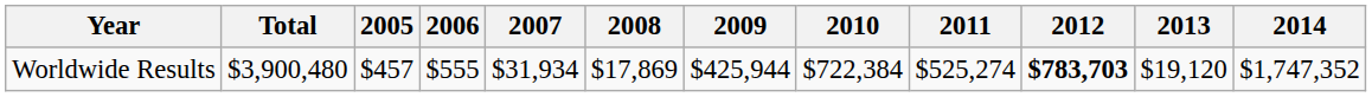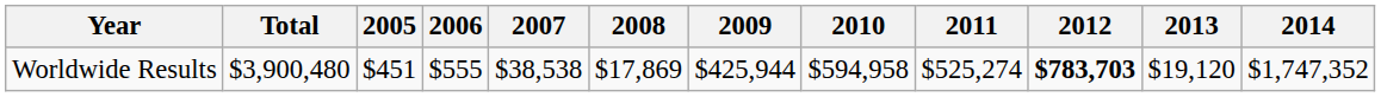Worldwide Results | 2005: $457 -> $451
Worldwide Results | 2007: $31,934 -> $38,538
Worldwide Results | 2010: $722,384 -> $594,958
